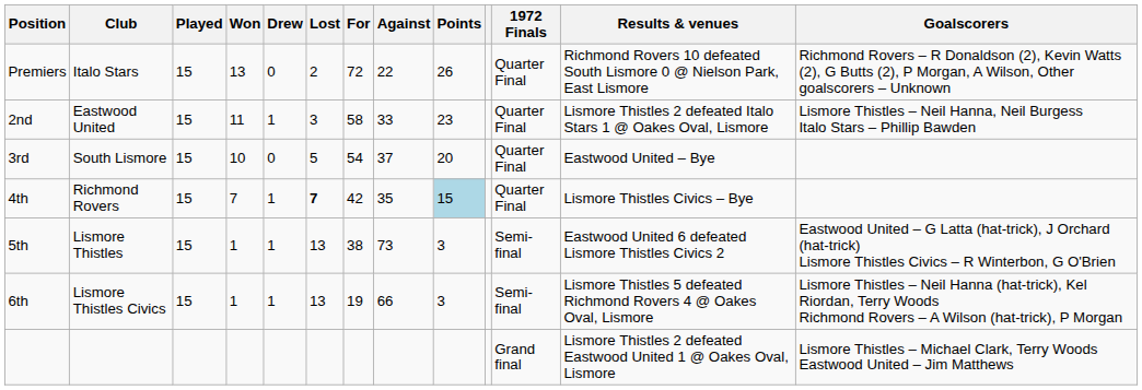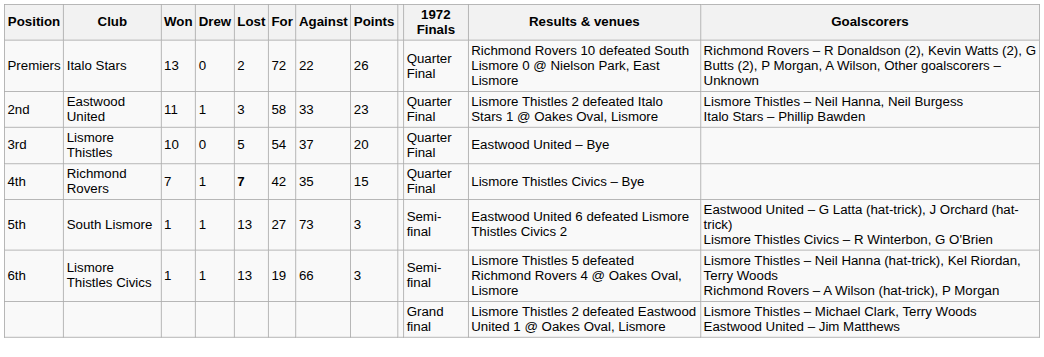- column: Played | 15 | 15 | 15 | 15 | 15 | 15
3rd | Club: South Lismore -> Lismore Thistles
4th | Points: lightblue background -> no background
5th | Club: Lismore Thistles -> South Lismore
5th | For: 38 -> 27
